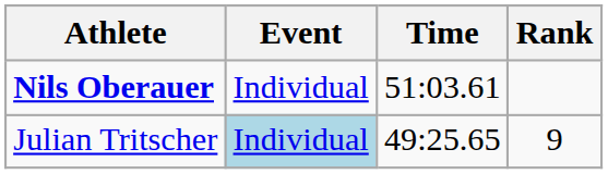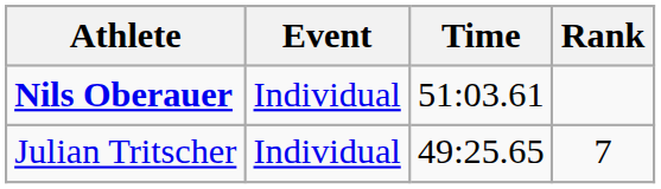Julian Tritscher | Event: lightblue background -> no background
Julian Tritscher | Rank: 9 -> 7
